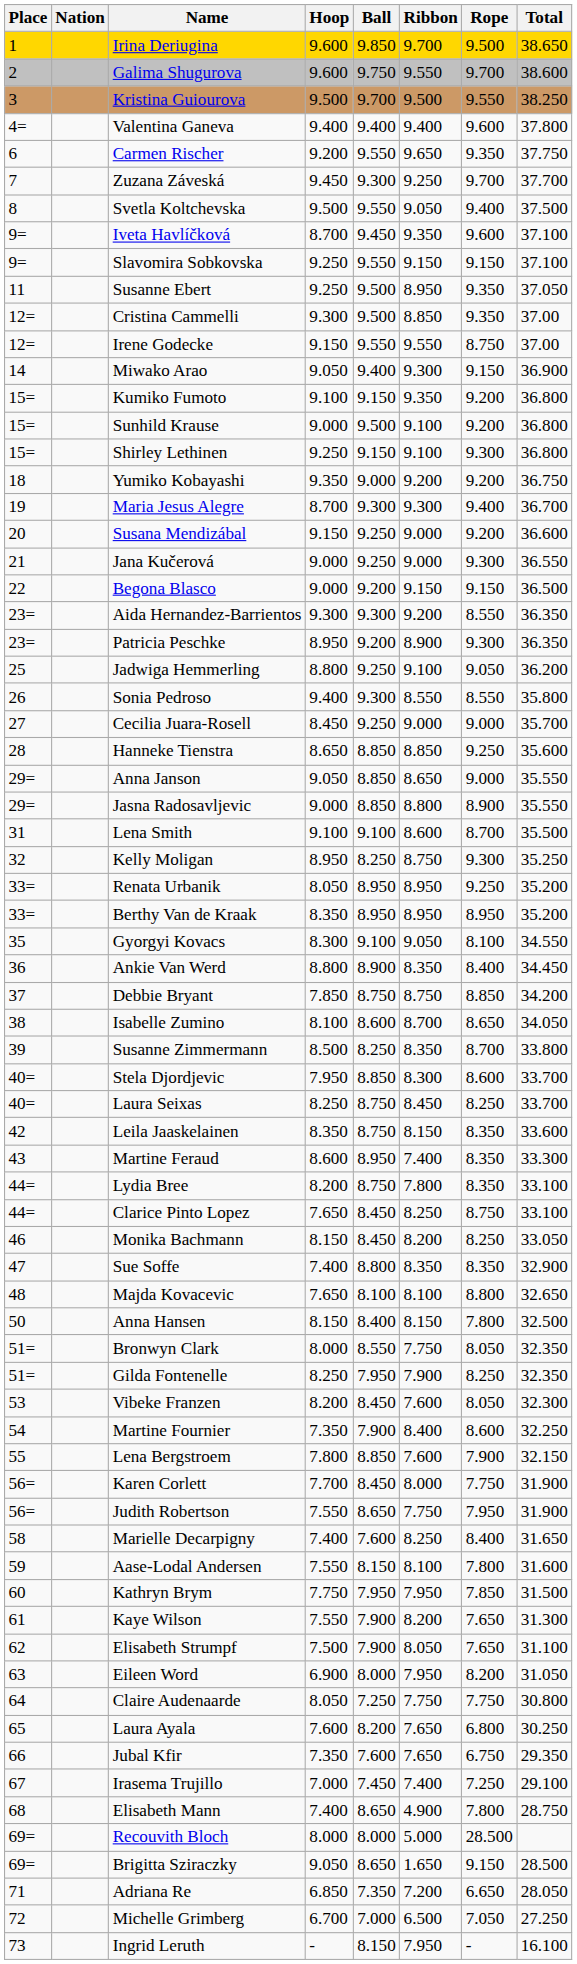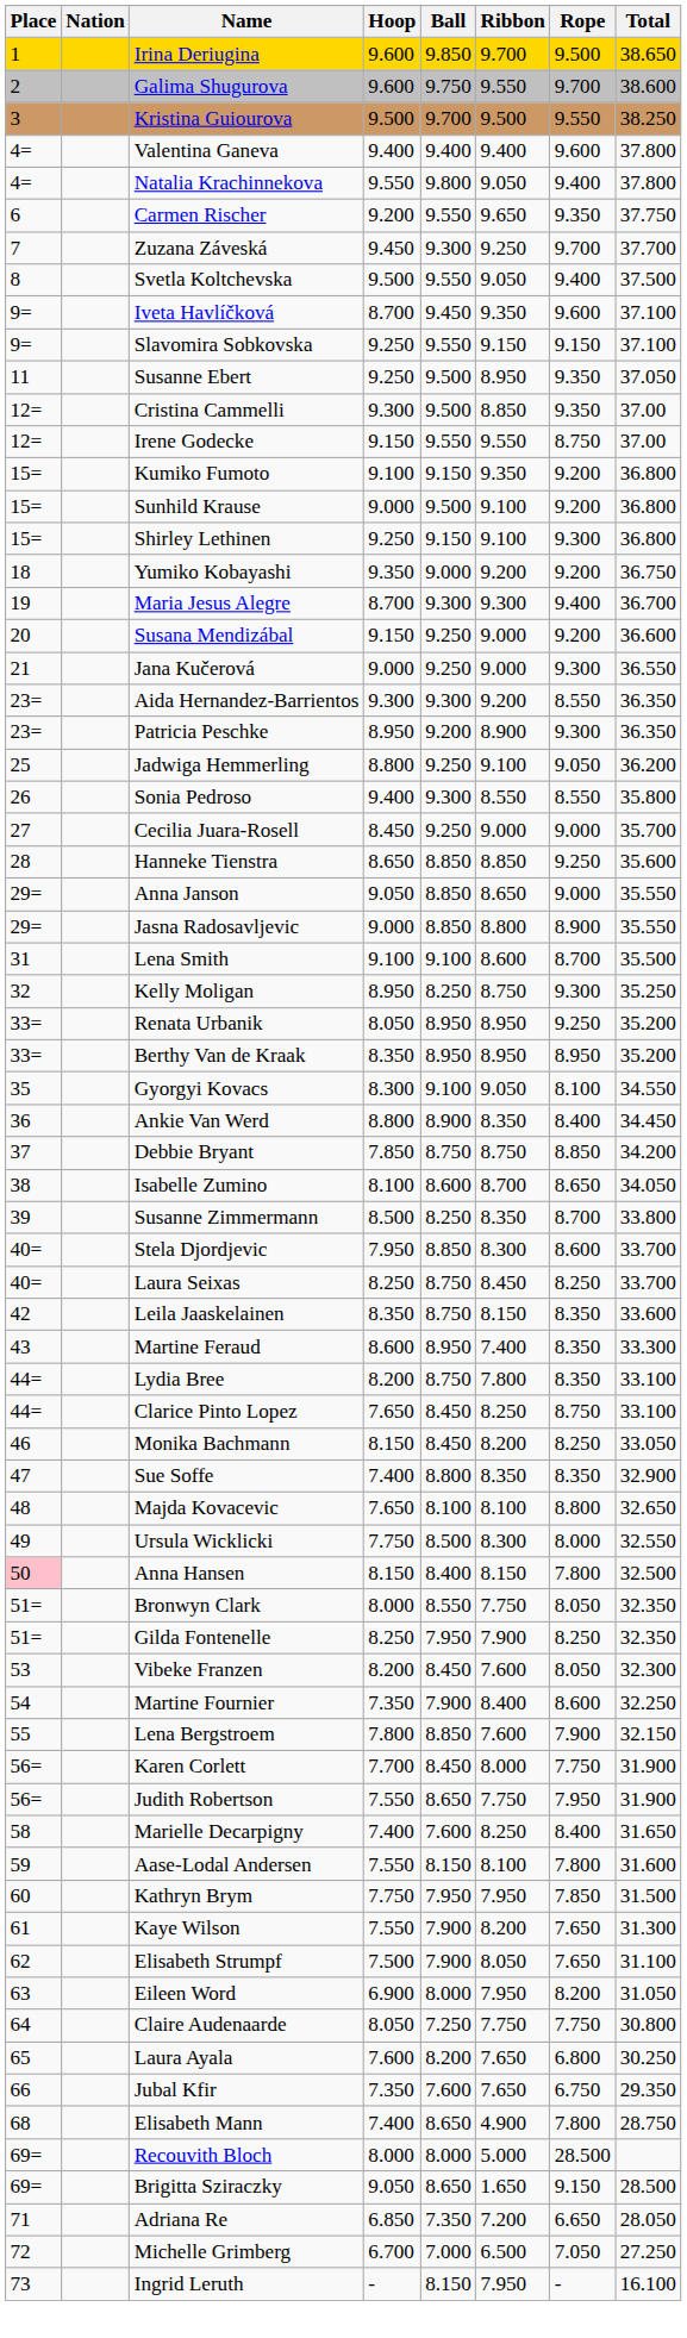+ row: 4= | Natalia Krachinnekova | 9.550 | 9.800 | 9.050 | 9.400 | 37.800
- row: 14 | Miwako Arao | 9.050 | 9.400 | 9.300 | 9.150 | 36.900
- row: 22 | Begona Blasco | 9.000 | 9.200 | 9.150 | 9.150 | 36.500
+ row: 49 | Ursula Wicklicki | 7.750 | 8.500 | 8.300 | 8.000 | 32.550
Anna Hansen | Place: no background -> pink background
- row: 67 | Irasema Trujillo | 7.000 | 7.450 | 7.400 | 7.250 | 29.100
